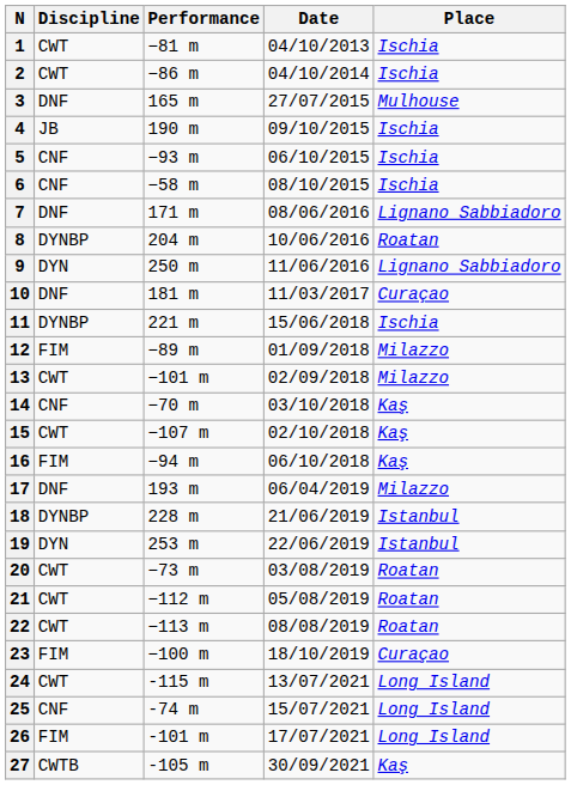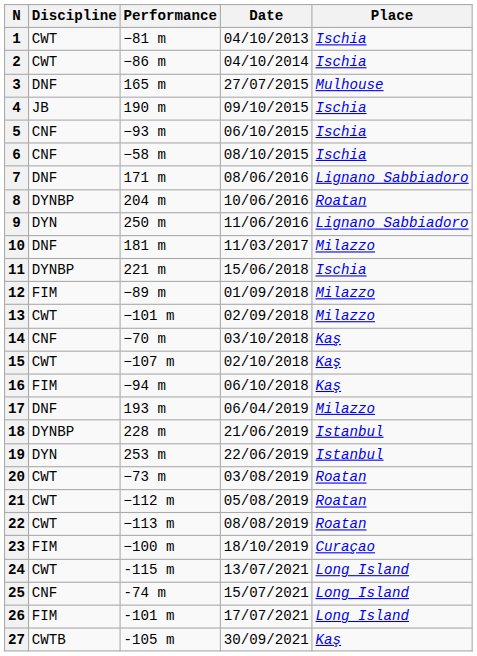10 | Place: Curaçao -> Milazzo
